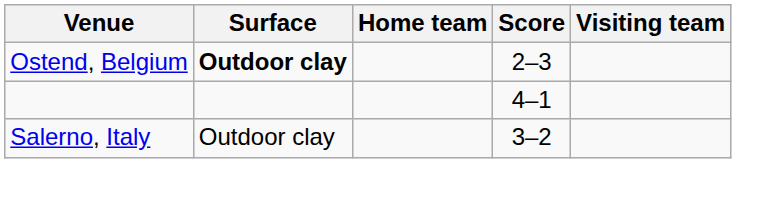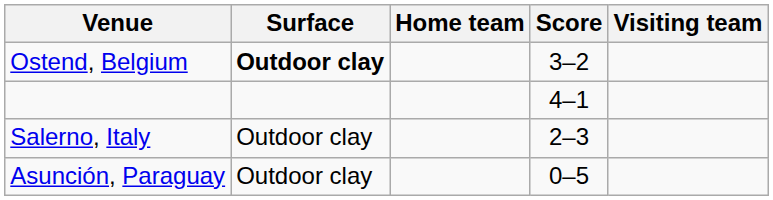Ostend, Belgium | Score: 2–3 -> 3–2
Salerno, Italy | Score: 3–2 -> 2–3
+ row: Asunción, Paraguay | Outdoor clay | 0–5
